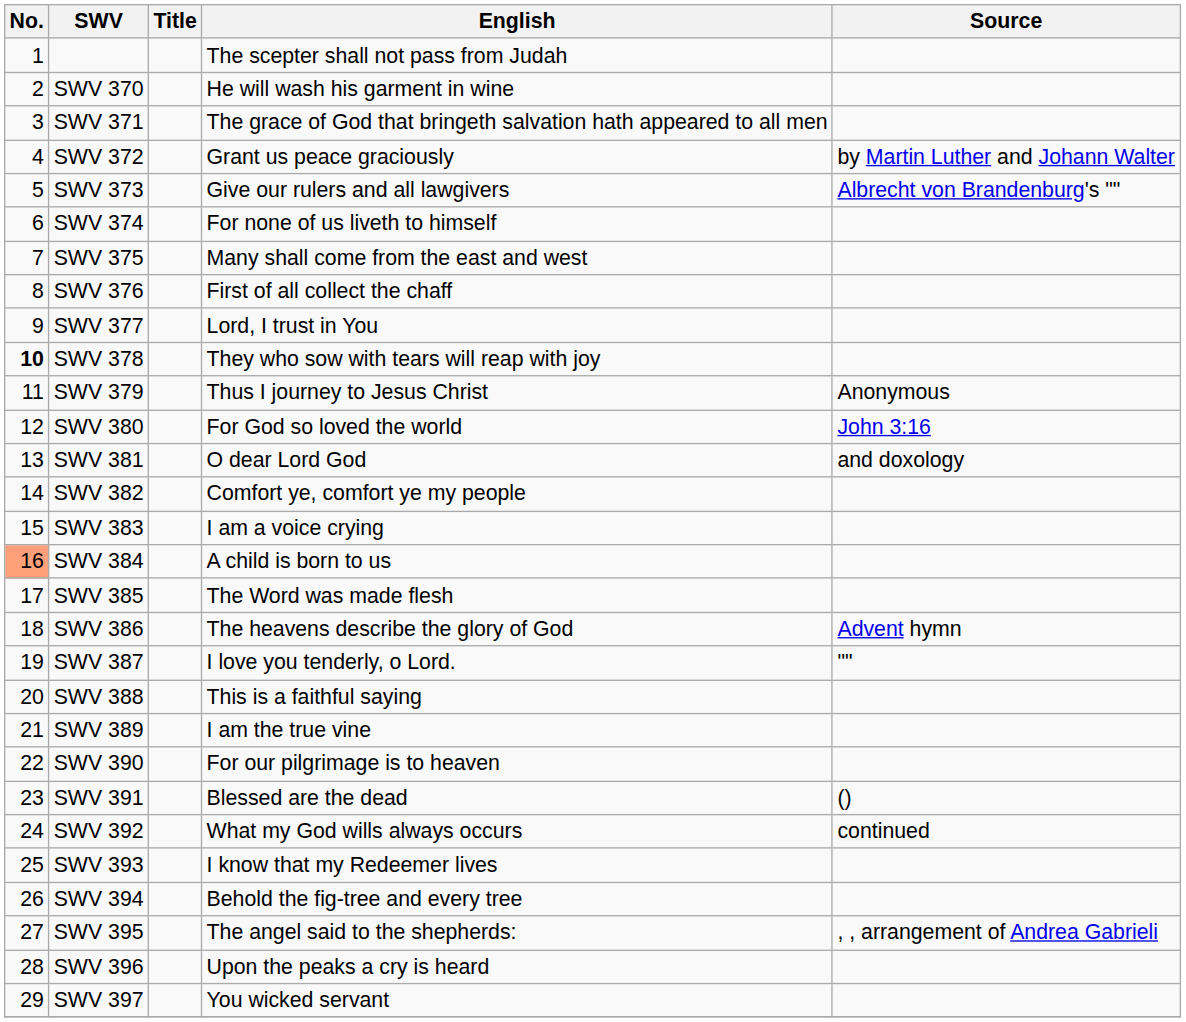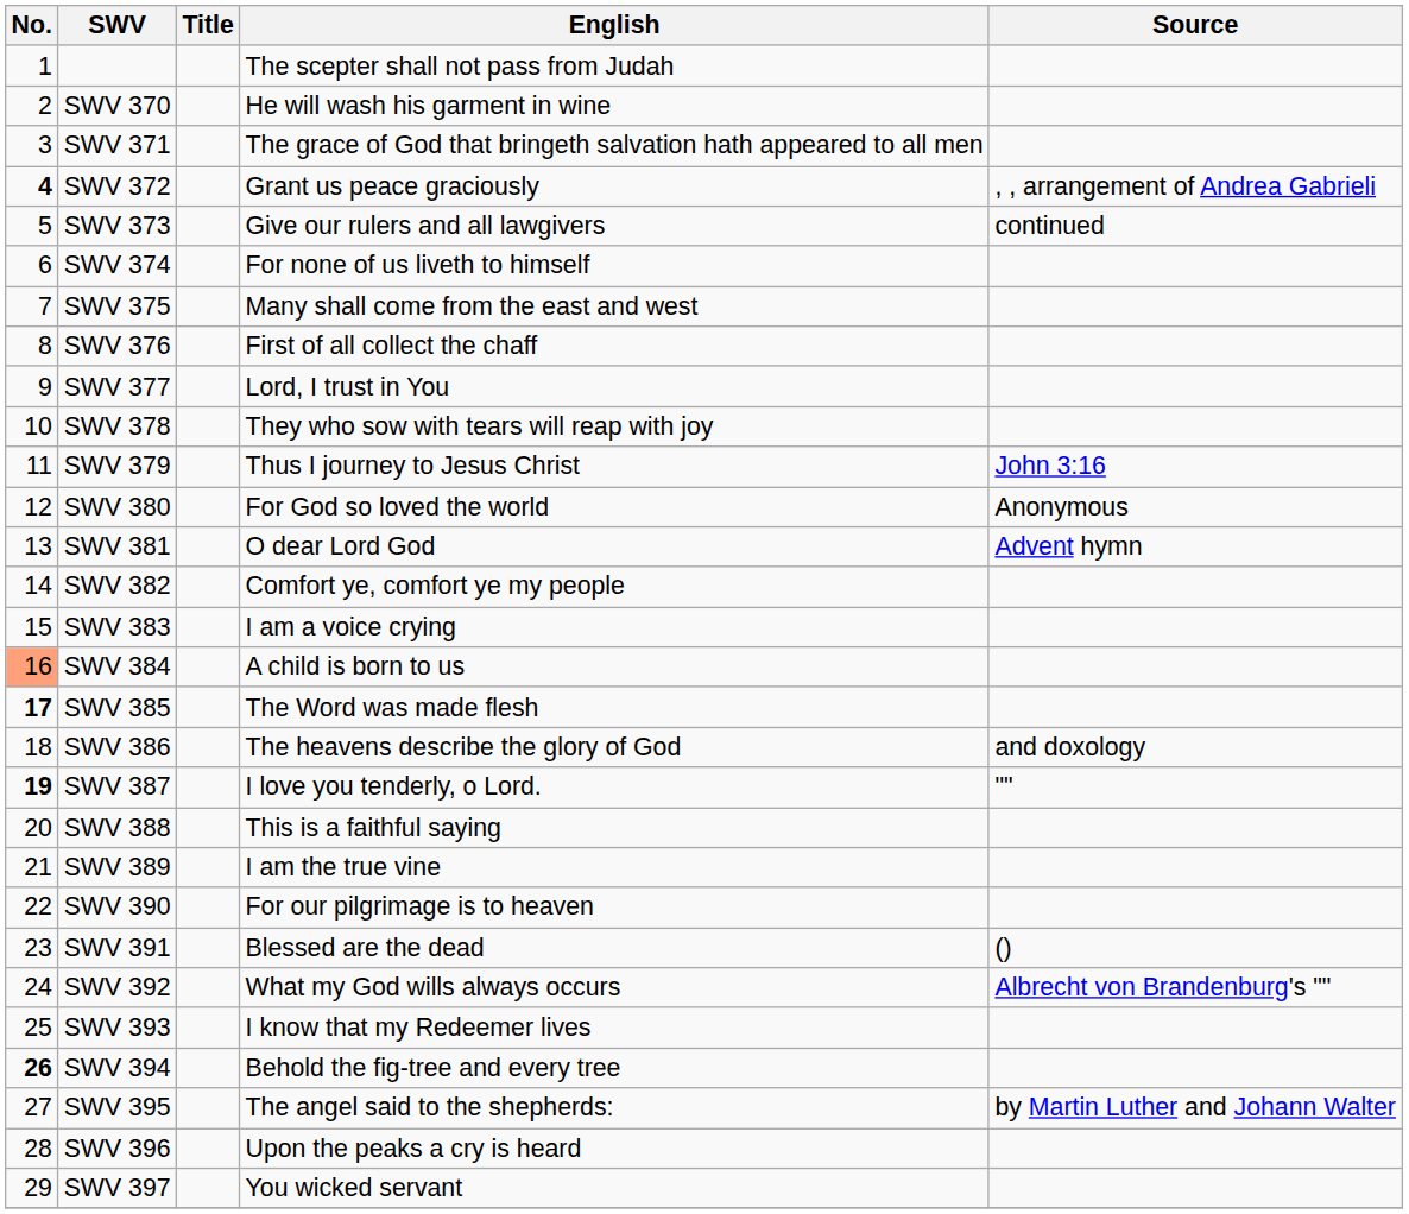SWV 372 | No.: normal -> bold
SWV 372 | Source: by Martin Luther and Johann Walter -> , , arrangement of Andrea Gabrieli
SWV 373 | Source: Albrecht von Brandenburg's "" -> continued
SWV 378 | No.: bold -> normal
SWV 379 | Source: Anonymous -> John 3:16
SWV 380 | Source: John 3:16 -> Anonymous
SWV 381 | Source: and doxology -> Advent hymn
SWV 385 | No.: normal -> bold
SWV 386 | Source: Advent hymn -> and doxology
SWV 387 | No.: normal -> bold
SWV 392 | Source: continued -> Albrecht von Brandenburg's ""
SWV 394 | No.: normal -> bold
SWV 395 | Source: , , arrangement of Andrea Gabrieli -> by Martin Luther and Johann Walter
